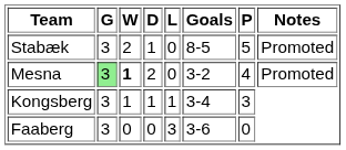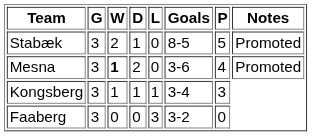Mesna | G: lightgreen background -> no background
Mesna | Goals: 3-2 -> 3-6
Faaberg | Goals: 3-6 -> 3-2
